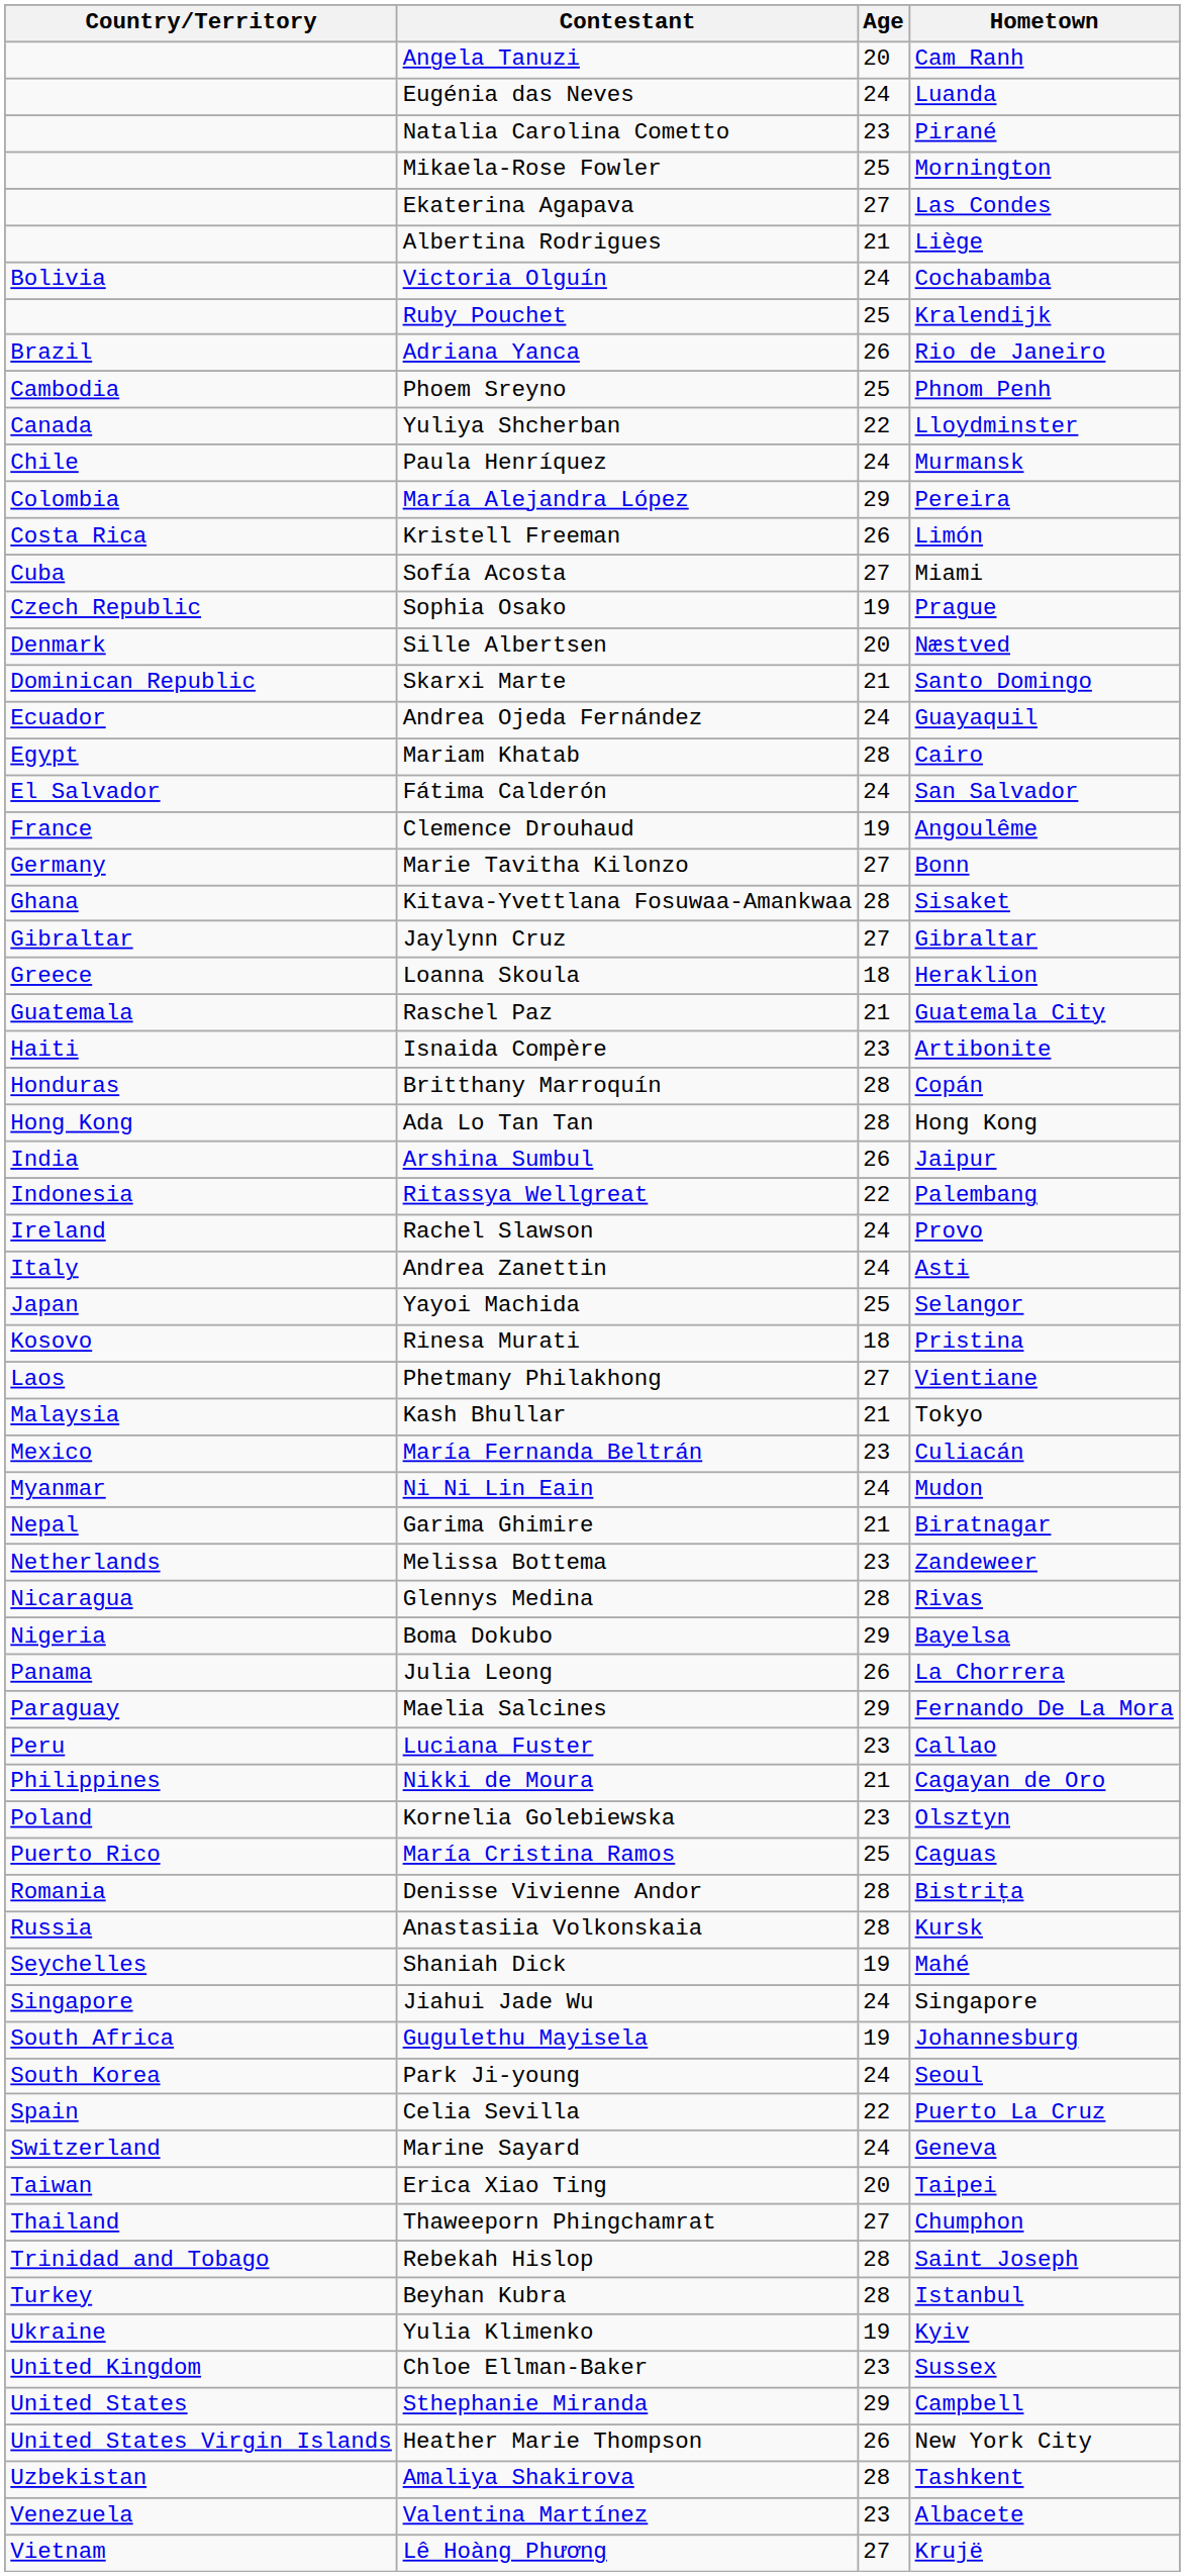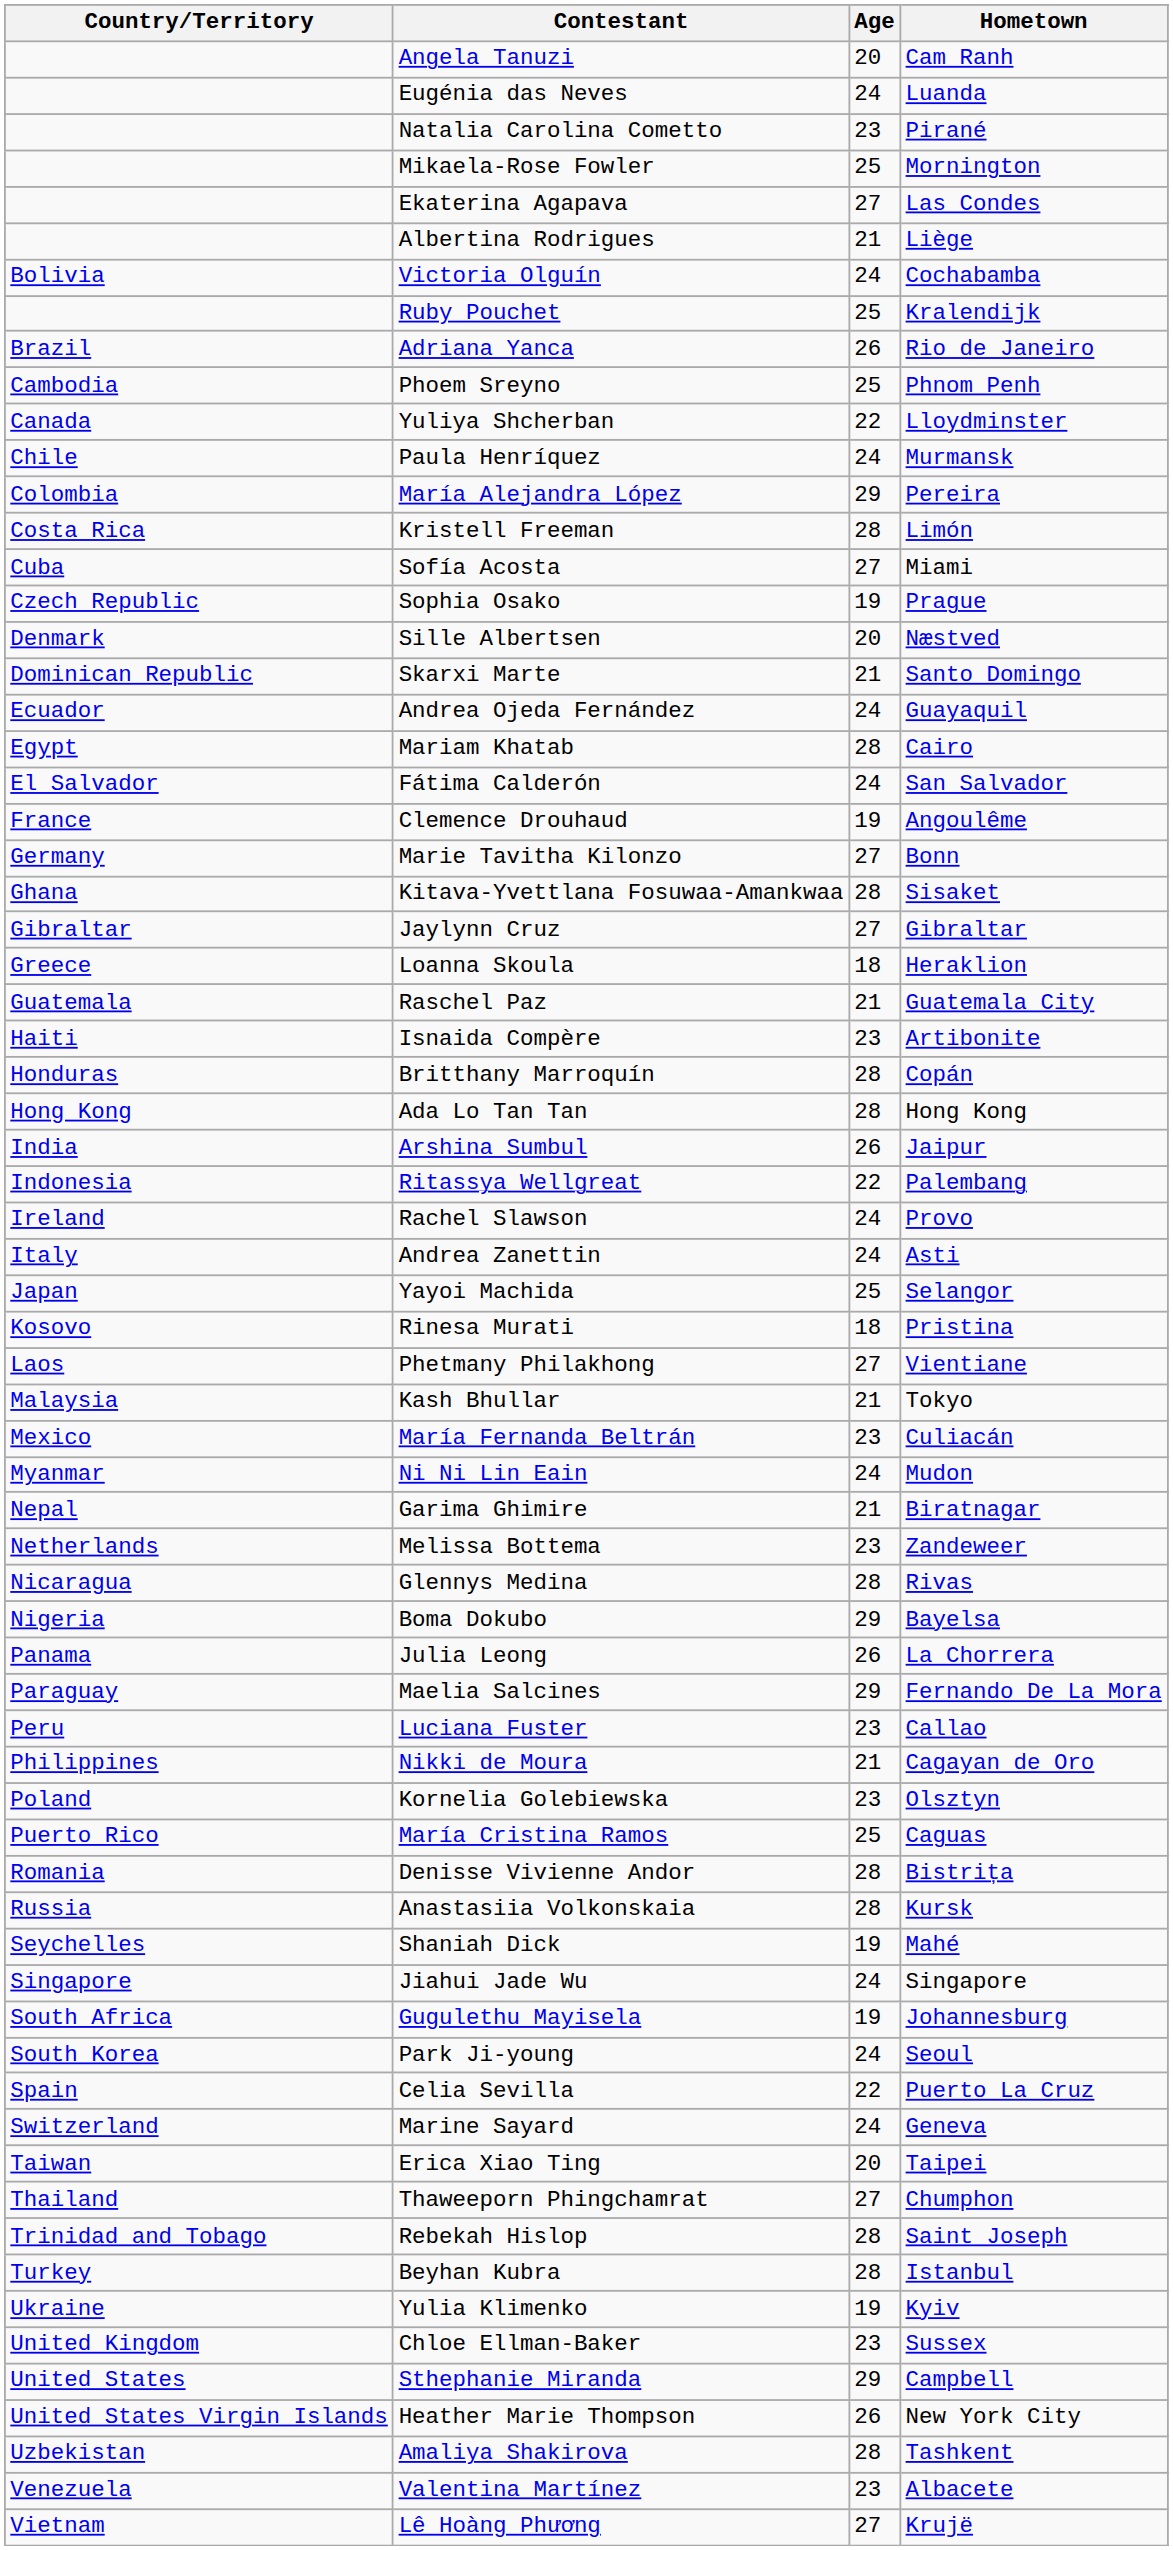Kristell Freeman | Age: 26 -> 28
